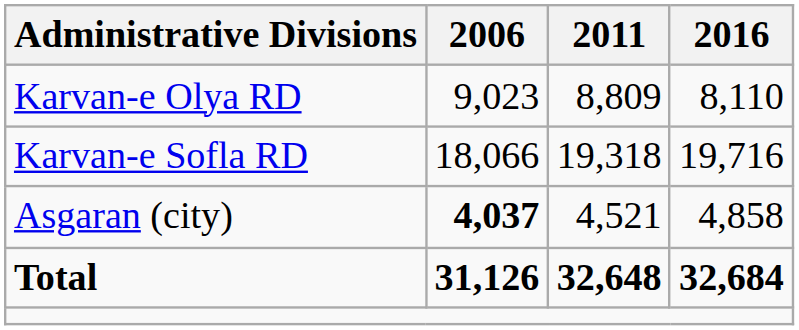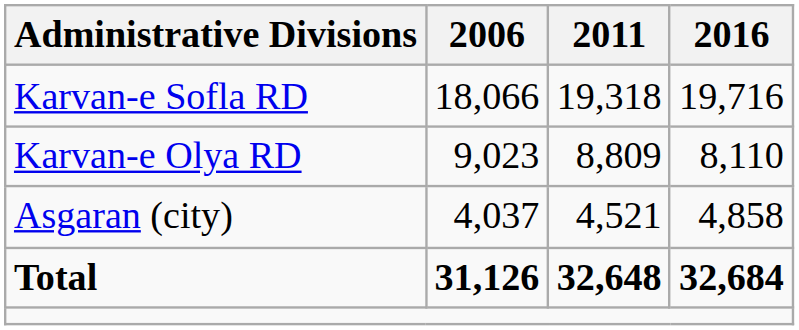rows swapped: Karvan-e Olya RD <-> Karvan-e Sofla RD
Asgaran (city) | 2006: bold -> normal
